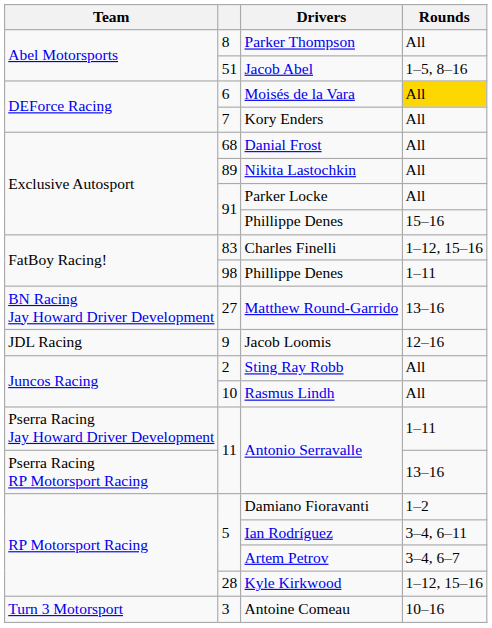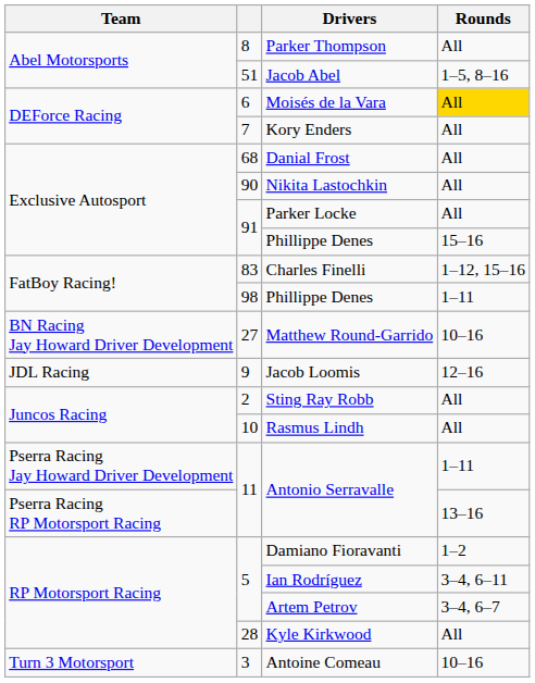Nikita Lastochkin | column 2: 89 -> 90
Matthew Round-Garrido | Rounds: 13–16 -> 10–16
Kyle Kirkwood | Rounds: 1–12, 15–16 -> All
